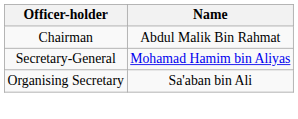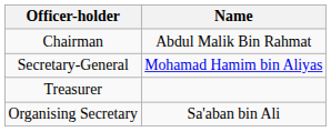+ row: Treasurer
